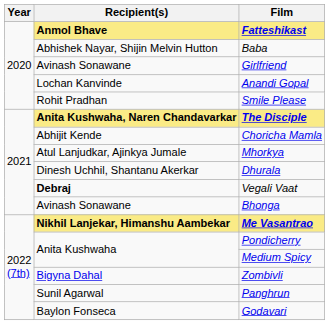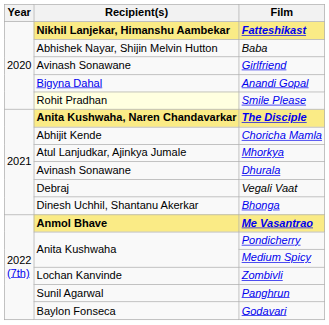Fatteshikast | Recipient(s): Anmol Bhave -> Nikhil Lanjekar, Himanshu Aambekar
Anandi Gopal | Recipient(s): Lochan Kanvinde -> Bigyna Dahal
Smile Please | Recipient(s): no background -> lightyellow background
Dhurala | Recipient(s): Dinesh Uchhil, Shantanu Akerkar -> Avinash Sonawane
Vegali Vaat | Recipient(s): bold -> normal
Bhonga | Recipient(s): Avinash Sonawane -> Dinesh Uchhil, Shantanu Akerkar
Me Vasantrao | Recipient(s): Nikhil Lanjekar, Himanshu Aambekar -> Anmol Bhave
Zombivli | Recipient(s): Bigyna Dahal -> Lochan Kanvinde
